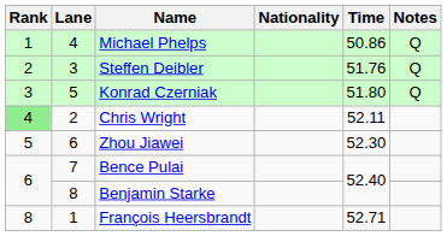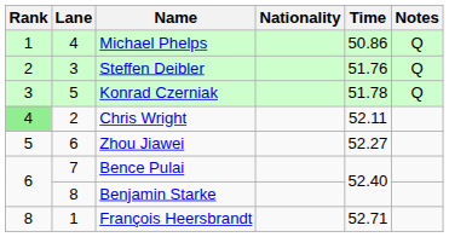Konrad Czerniak | Time: 51.80 -> 51.78
Zhou Jiawei | Time: 52.30 -> 52.27
